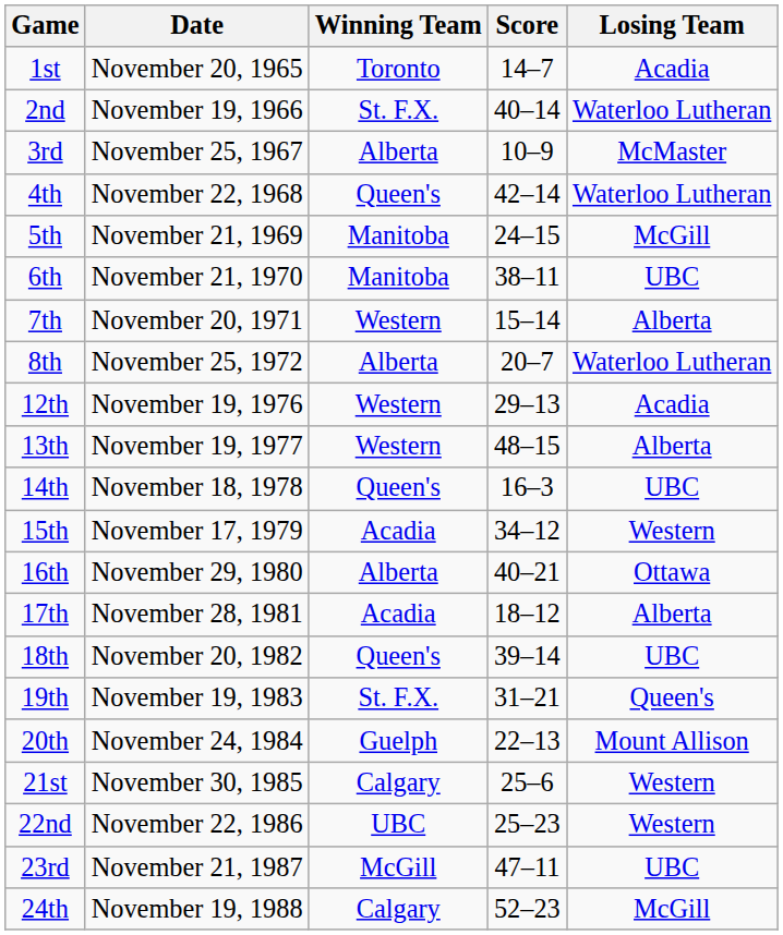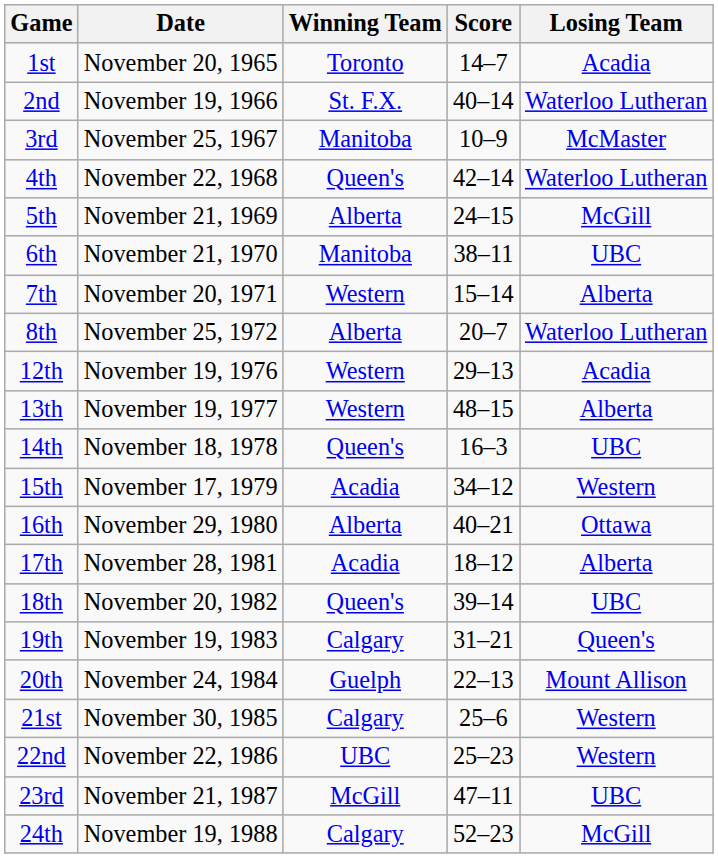3rd | Winning Team: Alberta -> Manitoba
5th | Winning Team: Manitoba -> Alberta
19th | Winning Team: St. F.X. -> Calgary
